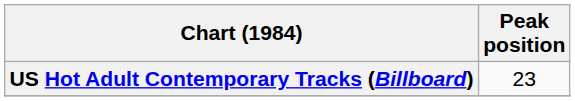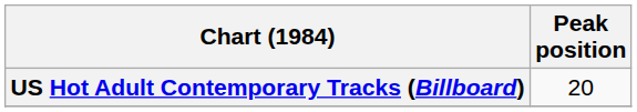US Hot Adult Contemporary Tracks (Billboard) | Peak position: 23 -> 20
